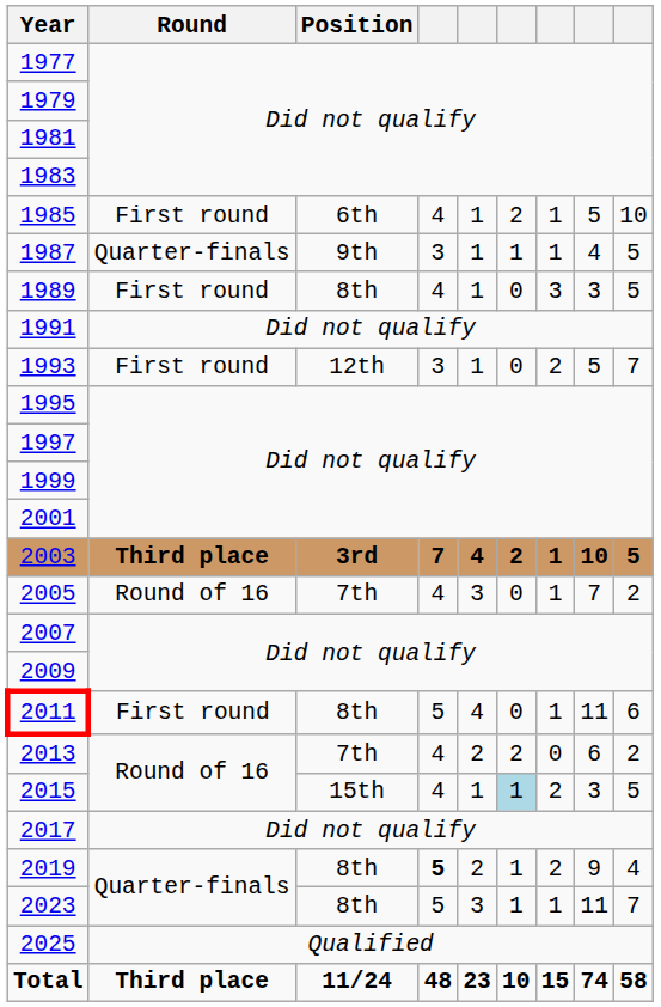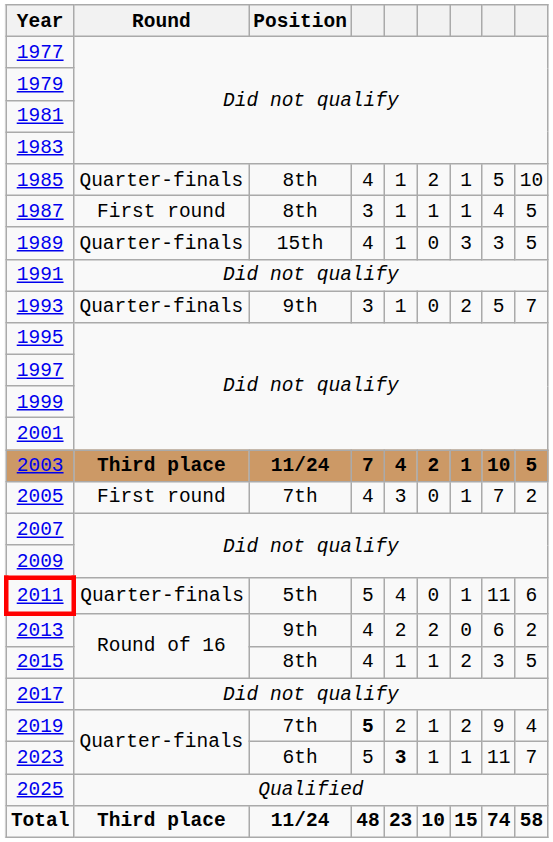1985 | Round: First round -> Quarter-finals
1985 | Position: 6th -> 8th
1987 | Round: Quarter-finals -> First round
1987 | Position: 9th -> 8th
1989 | Round: First round -> Quarter-finals
1989 | Position: 8th -> 15th
1993 | Round: First round -> Quarter-finals
1993 | Position: 12th -> 9th
2003 | Position: 3rd -> 11/24
2005 | Round: Round of 16 -> First round
2011 | Round: First round -> Quarter-finals
2011 | Position: 8th -> 5th
2013 | Position: 7th -> 9th
2015 | Position: 15th -> 8th
2015 | column 6: lightblue background -> no background
2019 | Position: 8th -> 7th
2023 | Position: 8th -> 6th
2023 | column 5: normal -> bold
